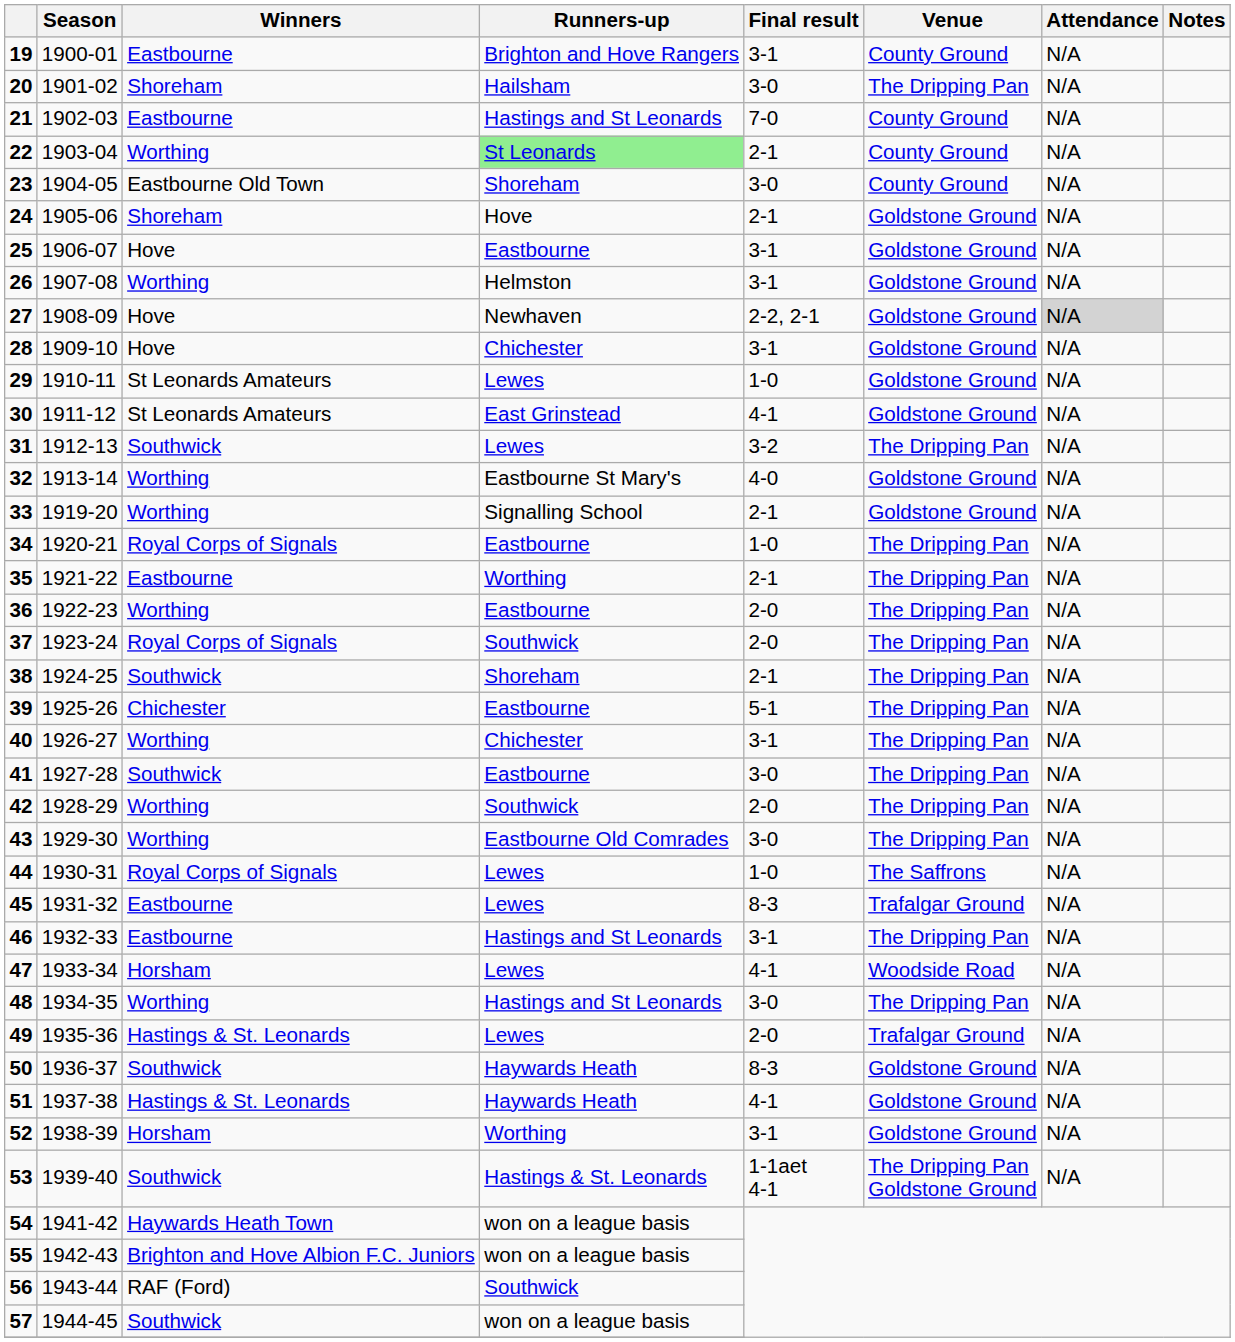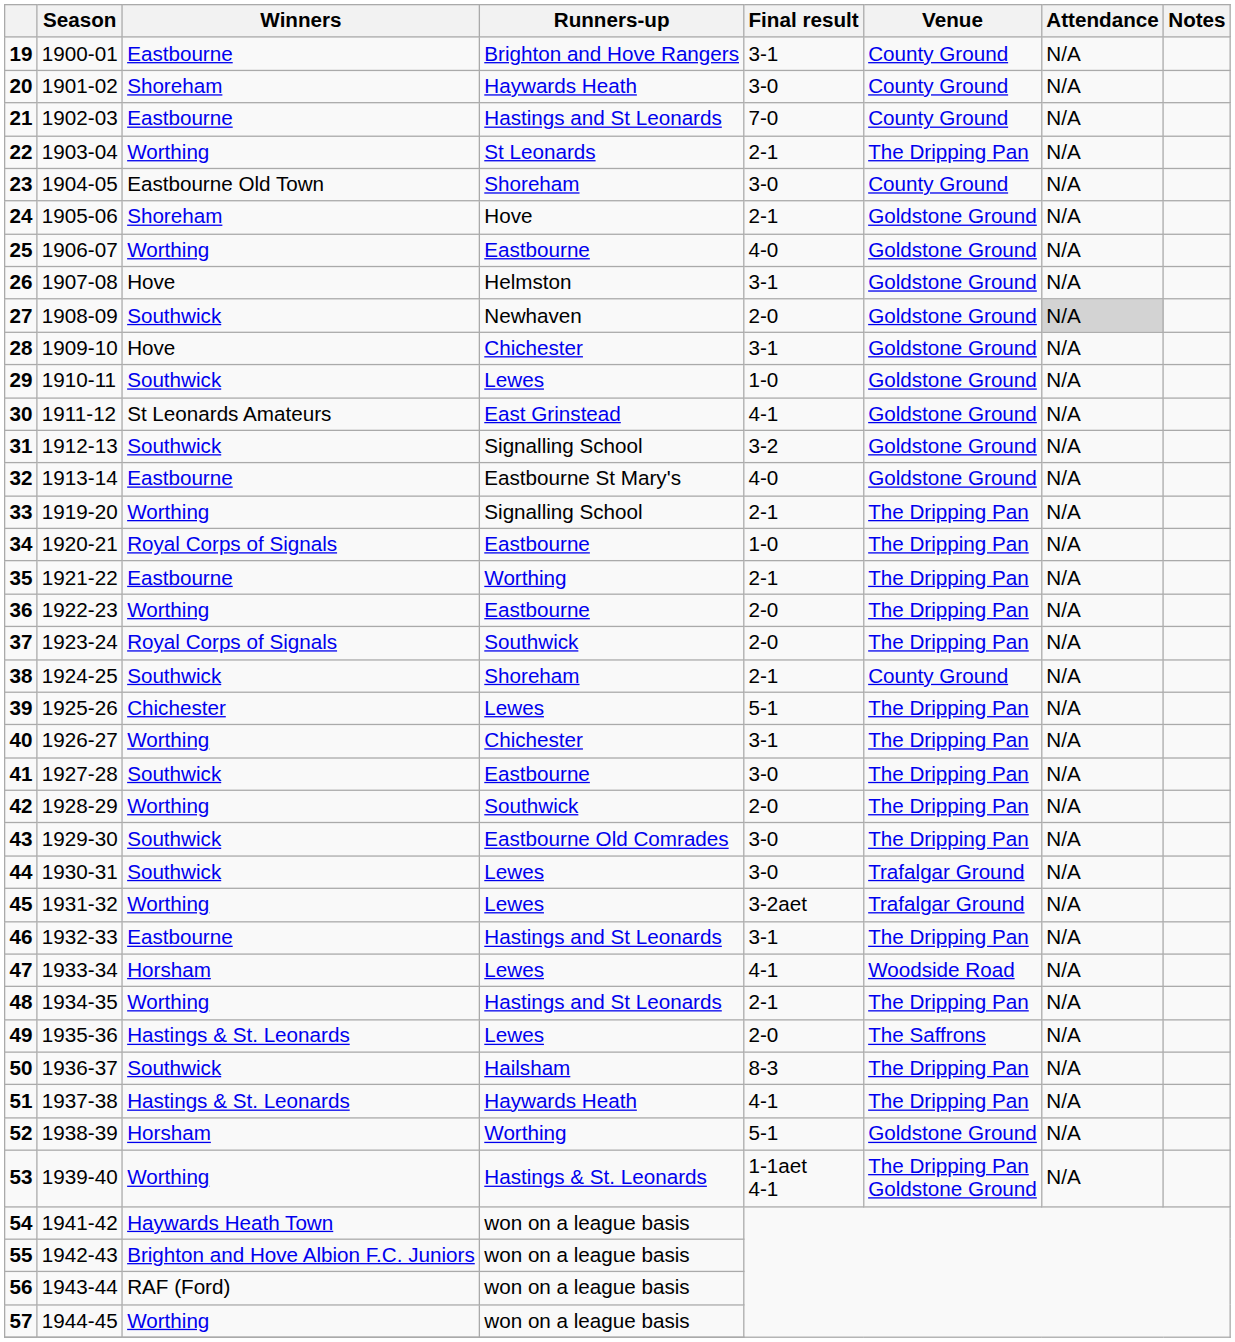20 | Runners-up: Hailsham -> Haywards Heath
20 | Venue: The Dripping Pan -> County Ground
22 | Runners-up: lightgreen background -> no background
22 | Venue: County Ground -> The Dripping Pan
25 | Winners: Hove -> Worthing
25 | Final result: 3-1 -> 4-0
26 | Winners: Worthing -> Hove
27 | Winners: Hove -> Southwick
27 | Final result: 2-2, 2-1 -> 2-0
29 | Winners: St Leonards Amateurs -> Southwick
31 | Runners-up: Lewes -> Signalling School
31 | Venue: The Dripping Pan -> Goldstone Ground
32 | Winners: Worthing -> Eastbourne
33 | Venue: Goldstone Ground -> The Dripping Pan
38 | Venue: The Dripping Pan -> County Ground
39 | Runners-up: Eastbourne -> Lewes
43 | Winners: Worthing -> Southwick
44 | Winners: Royal Corps of Signals -> Southwick
44 | Final result: 1-0 -> 3-0
44 | Venue: The Saffrons -> Trafalgar Ground
45 | Winners: Eastbourne -> Worthing
45 | Final result: 8-3 -> 3-2aet
48 | Final result: 3-0 -> 2-1
49 | Venue: Trafalgar Ground -> The Saffrons
50 | Runners-up: Haywards Heath -> Hailsham
50 | Venue: Goldstone Ground -> The Dripping Pan
51 | Venue: Goldstone Ground -> The Dripping Pan
52 | Final result: 3-1 -> 5-1
53 | Winners: Southwick -> Worthing
56 | Runners-up: Southwick -> won on a league basis
57 | Winners: Southwick -> Worthing
